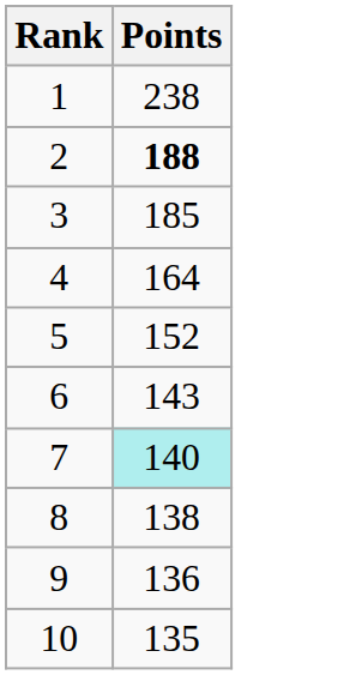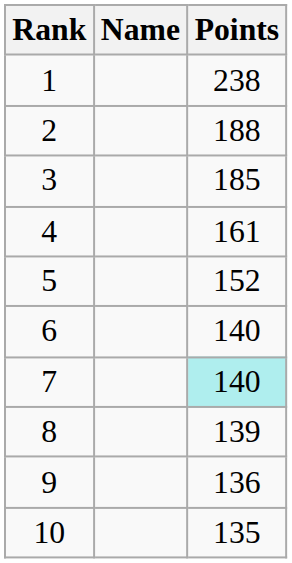+ column: Name
2 | Points: bold -> normal
4 | Points: 164 -> 161
6 | Points: 143 -> 140
8 | Points: 138 -> 139
